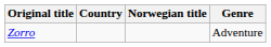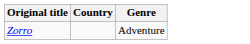- column: Norwegian title
